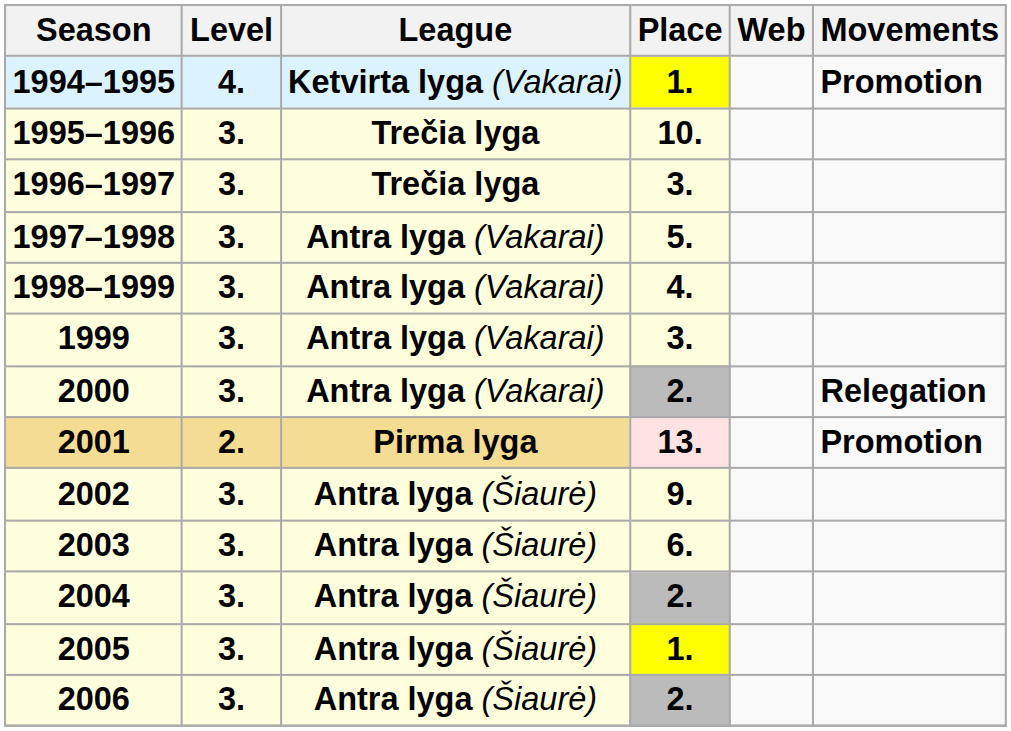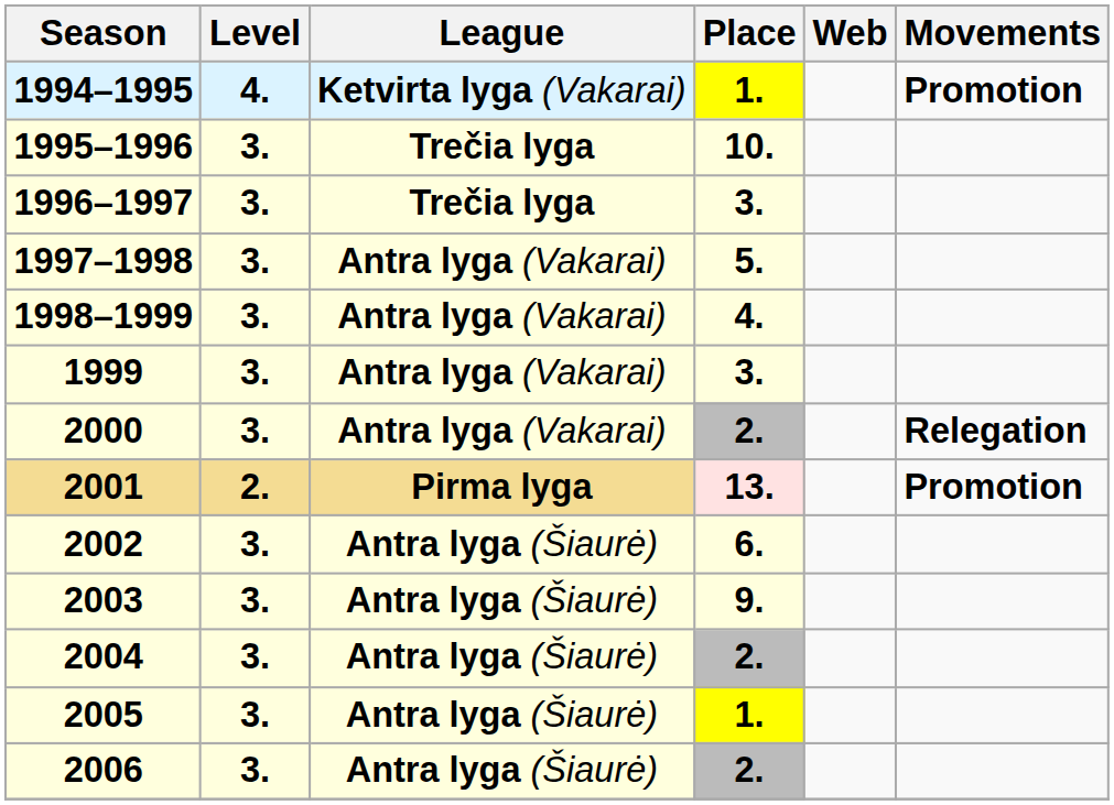2002 | Place: 9. -> 6.
2003 | Place: 6. -> 9.
